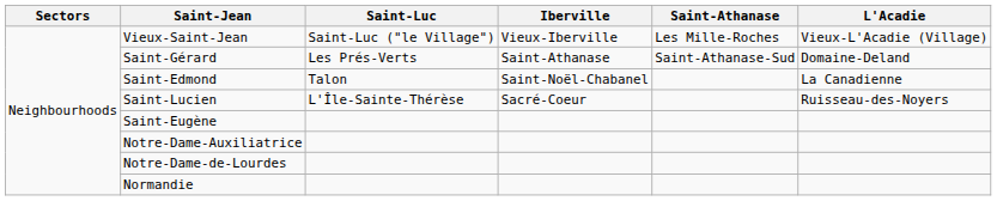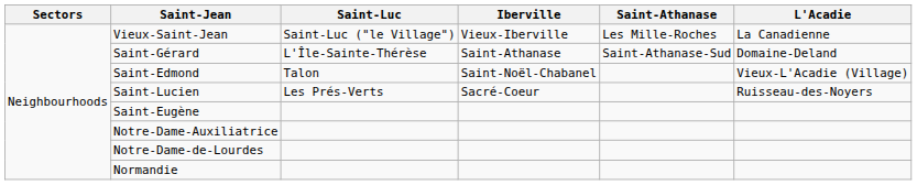Vieux-Saint-Jean | L'Acadie: Vieux-L'Acadie (Village) -> La Canadienne
Saint-Gérard | Saint-Luc: Les Prés-Verts -> L'Île-Sainte-Thérèse
Saint-Edmond | L'Acadie: La Canadienne -> Vieux-L'Acadie (Village)
Saint-Lucien | Saint-Luc: L'Île-Sainte-Thérèse -> Les Prés-Verts
